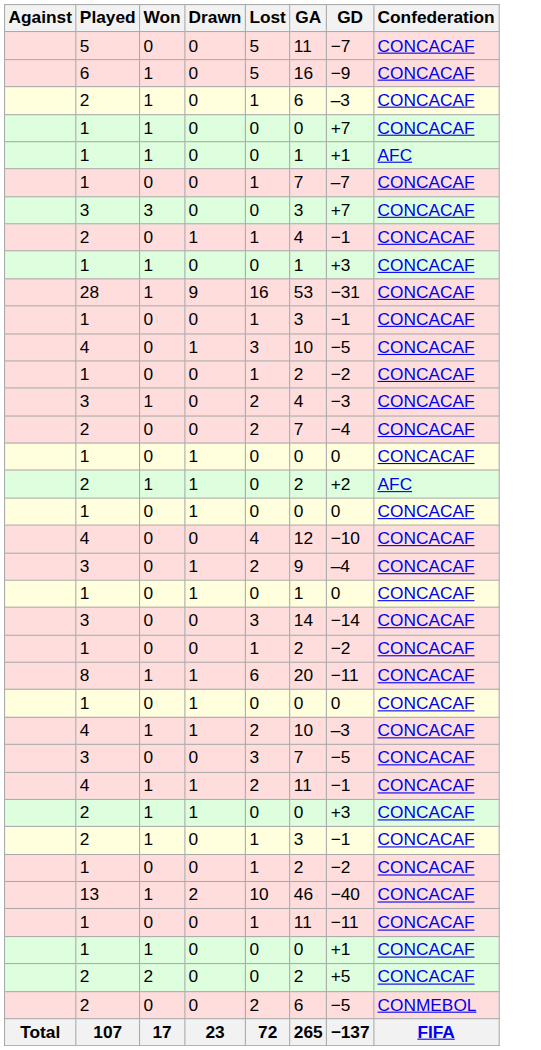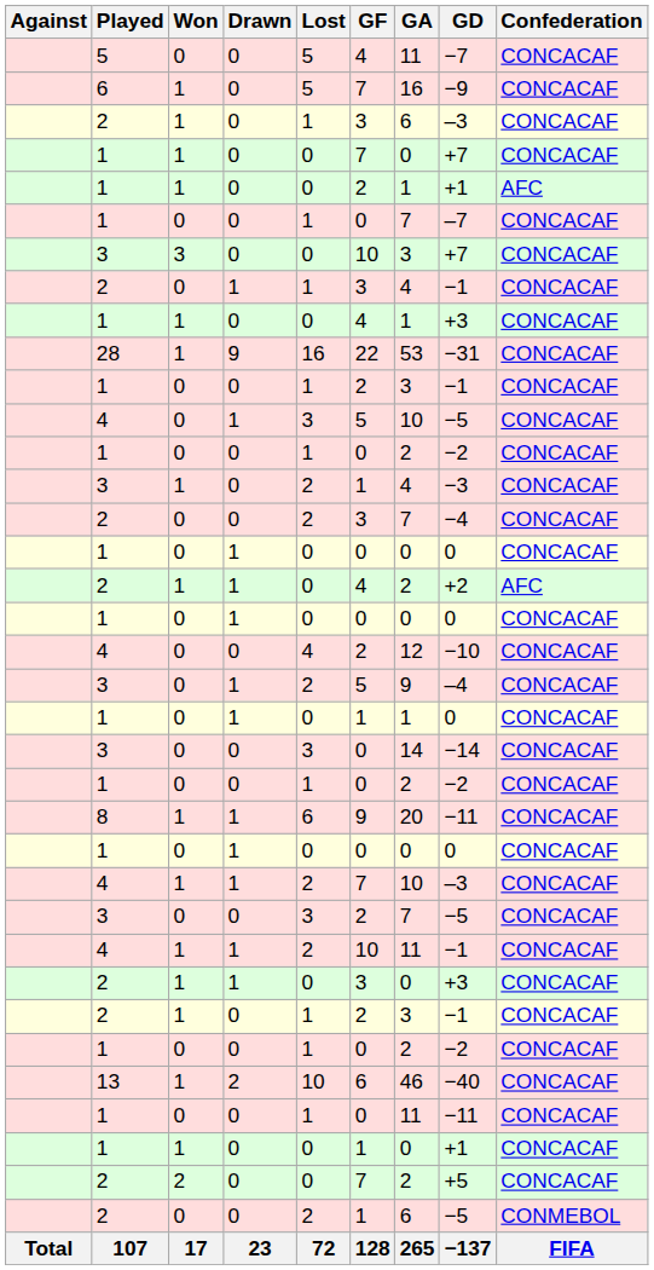+ column: GF | 4 | 7 | 3 | 7 | 2 | 0 | 10 | 3 | 4 | 22 | 2 | 5 | 0 | 1 | 3 | 0 | 4 | 0 | 2 | 5 | 1 | 0 | 0 | 9 | 0 | 7 | 2 | 10 | 3 | 2 | 0 | 6 | 0 | 1 | 7 | 1 | 128
